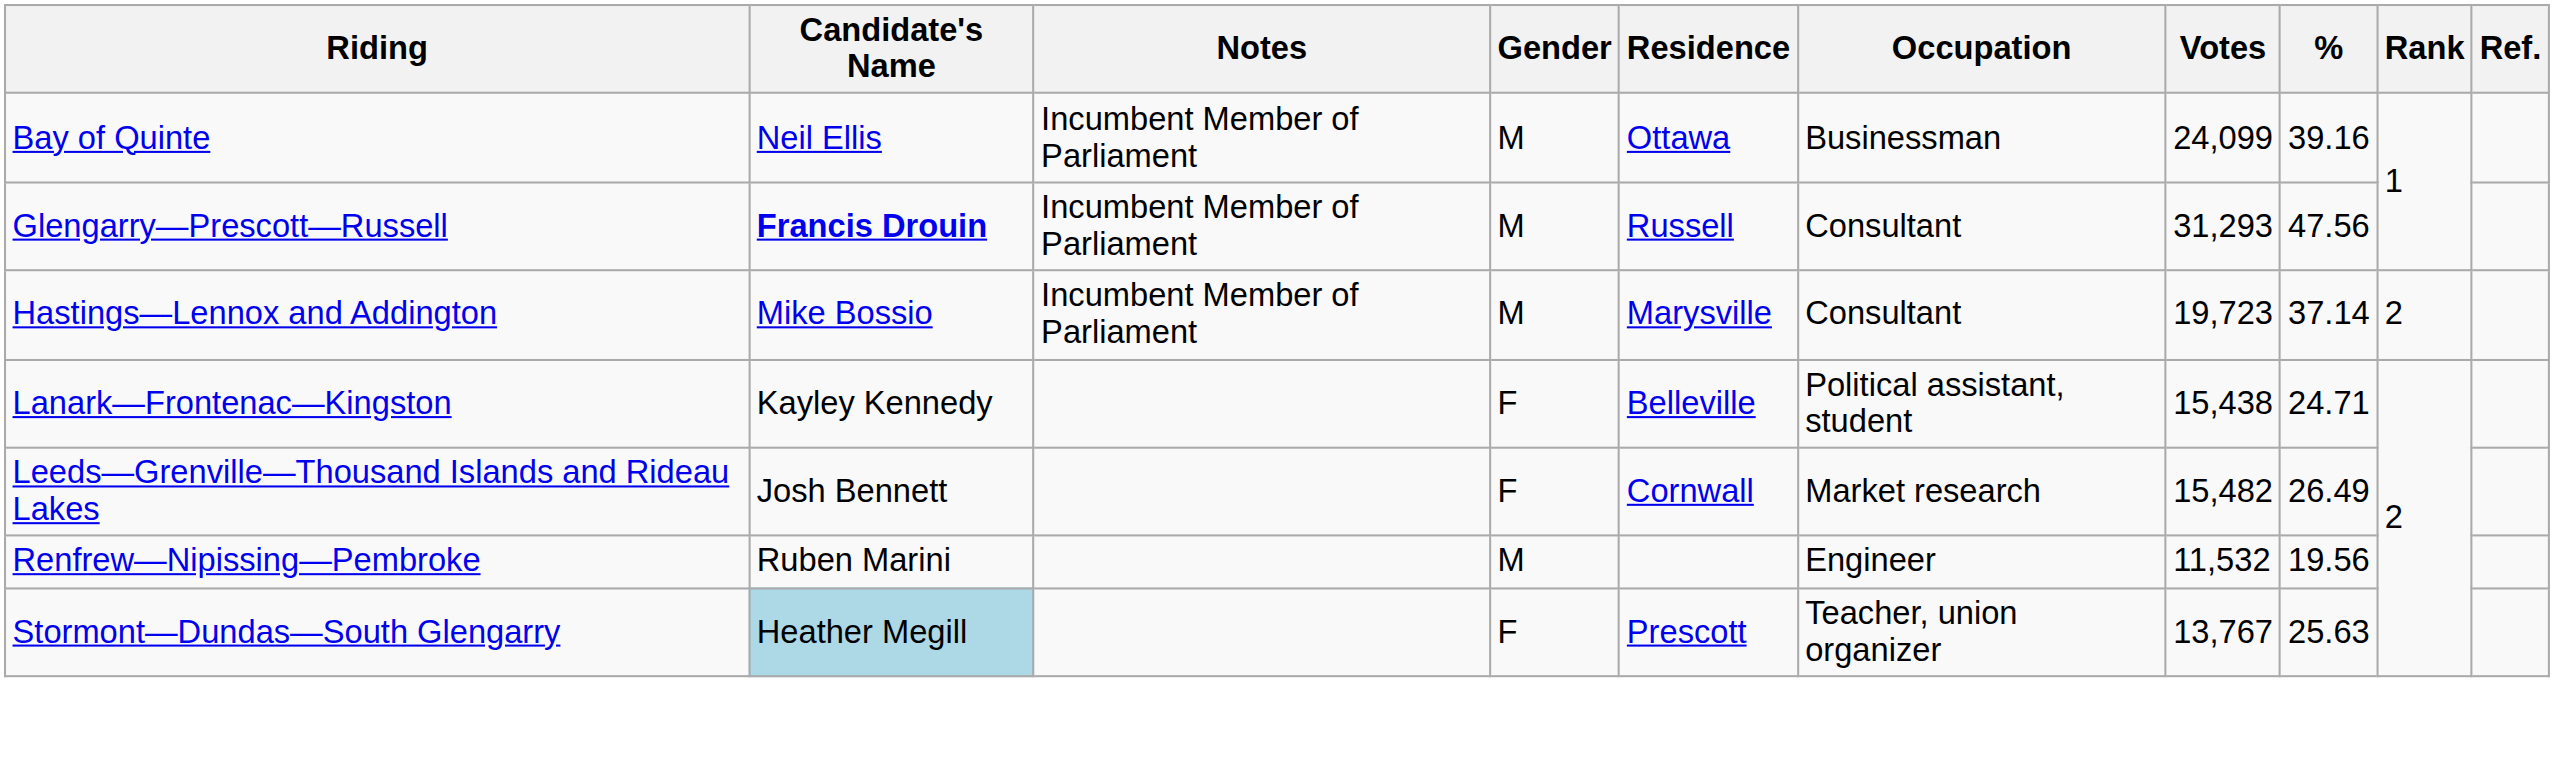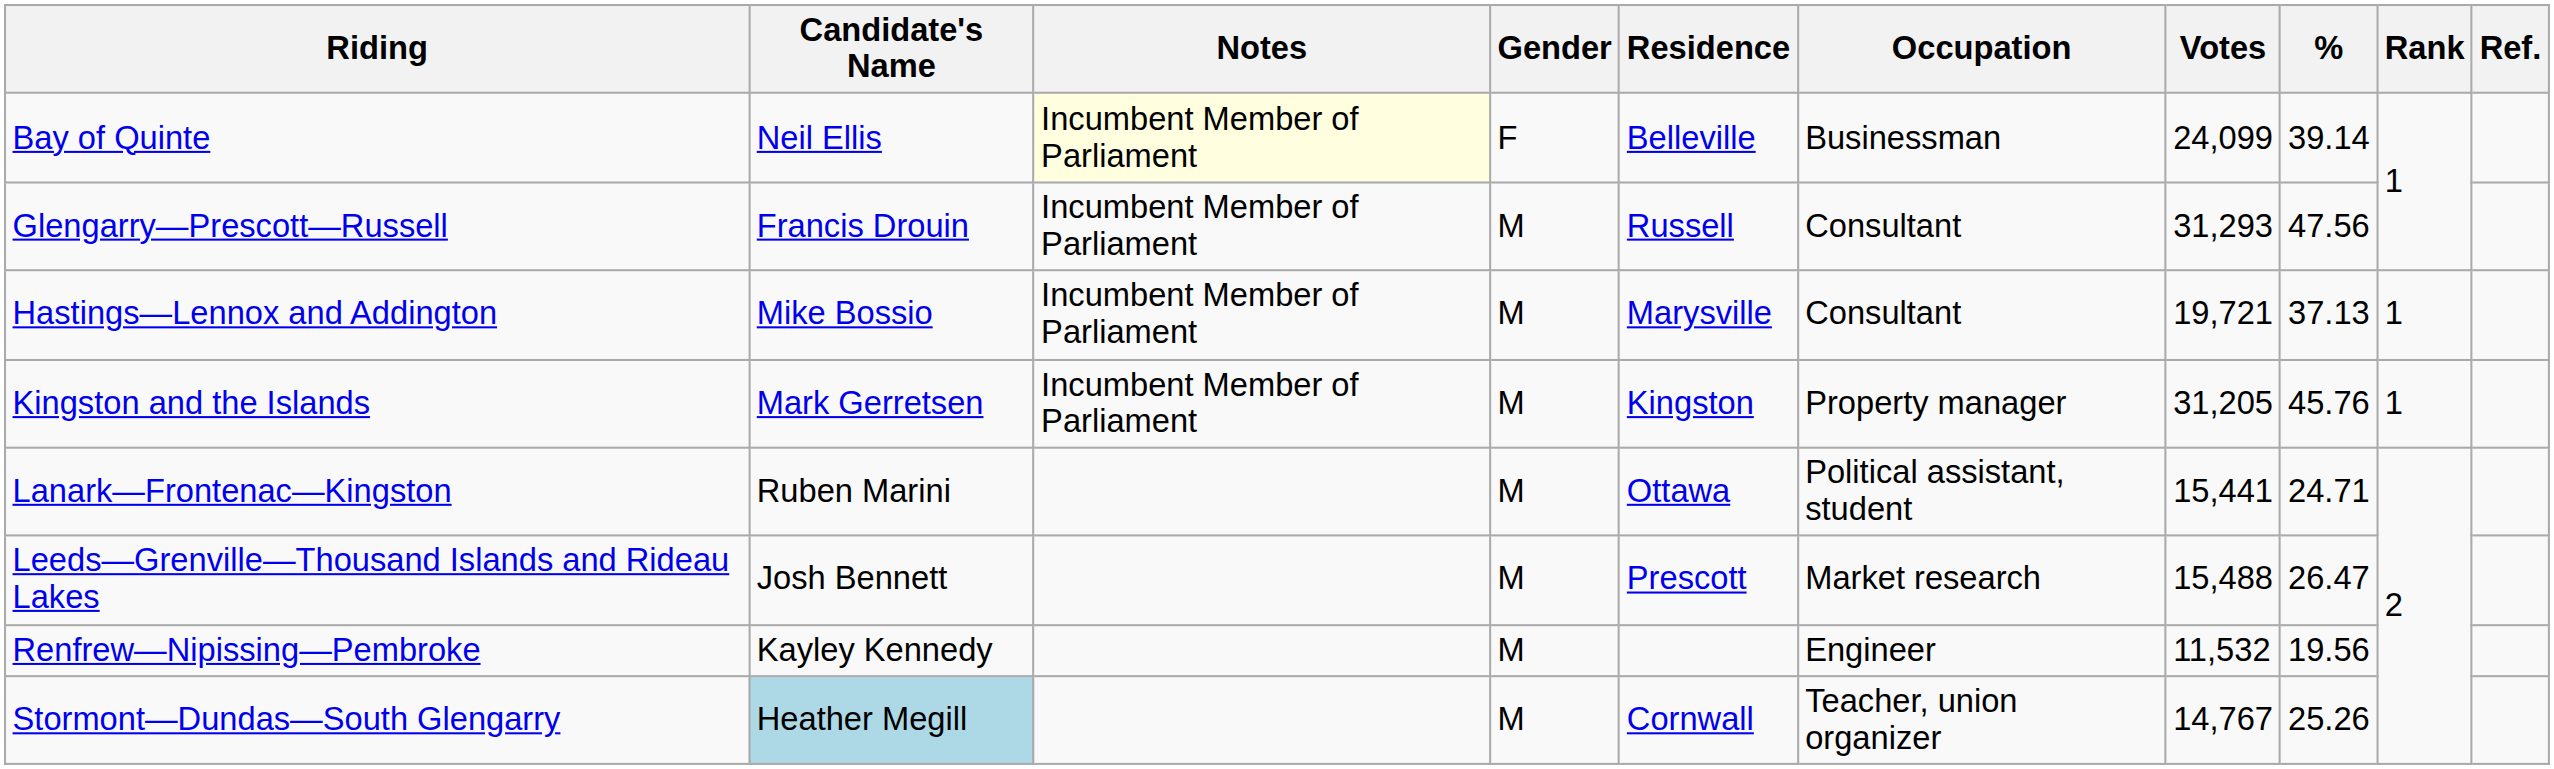Bay of Quinte | Notes: no background -> lightyellow background
Bay of Quinte | Gender: M -> F
Bay of Quinte | Residence: Ottawa -> Belleville
Bay of Quinte | %: 39.16 -> 39.14
Glengarry—Prescott—Russell | Candidate's Name: bold -> normal
Hastings—Lennox and Addington | Votes: 19,723 -> 19,721
Hastings—Lennox and Addington | %: 37.14 -> 37.13
Hastings—Lennox and Addington | Rank: 2 -> 1
+ row: Kingston and the Islands | Mark Gerretsen | Incumbent Member of Parliament | M | Kingston | Property manager | 31,205 | 45.76 | 1
Lanark—Frontenac—Kingston | Candidate's Name: Kayley Kennedy -> Ruben Marini
Lanark—Frontenac—Kingston | Gender: F -> M
Lanark—Frontenac—Kingston | Residence: Belleville -> Ottawa
Lanark—Frontenac—Kingston | Votes: 15,438 -> 15,441
Leeds—Grenville—Thousand Islands and Rideau Lakes | Gender: F -> M
Leeds—Grenville—Thousand Islands and Rideau Lakes | Residence: Cornwall -> Prescott
Leeds—Grenville—Thousand Islands and Rideau Lakes | Votes: 15,482 -> 15,488
Leeds—Grenville—Thousand Islands and Rideau Lakes | %: 26.49 -> 26.47
Renfrew—Nipissing—Pembroke | Candidate's Name: Ruben Marini -> Kayley Kennedy
Stormont—Dundas—South Glengarry | Gender: F -> M
Stormont—Dundas—South Glengarry | Residence: Prescott -> Cornwall
Stormont—Dundas—South Glengarry | Votes: 13,767 -> 14,767
Stormont—Dundas—South Glengarry | %: 25.63 -> 25.26
